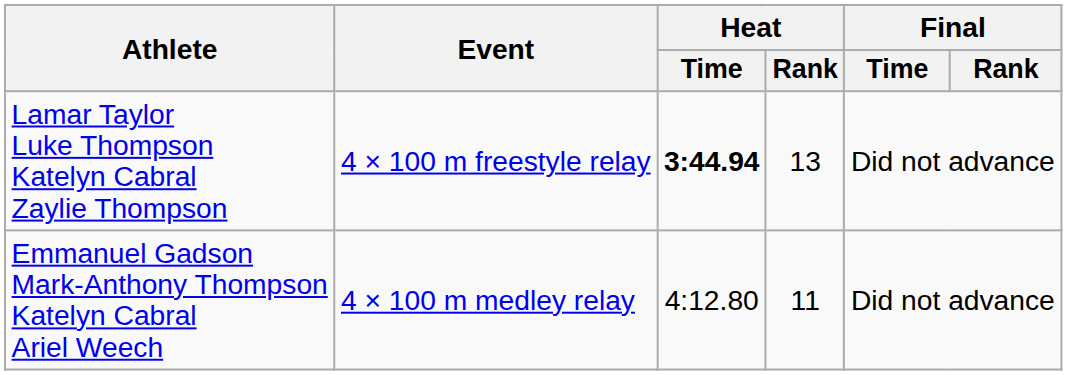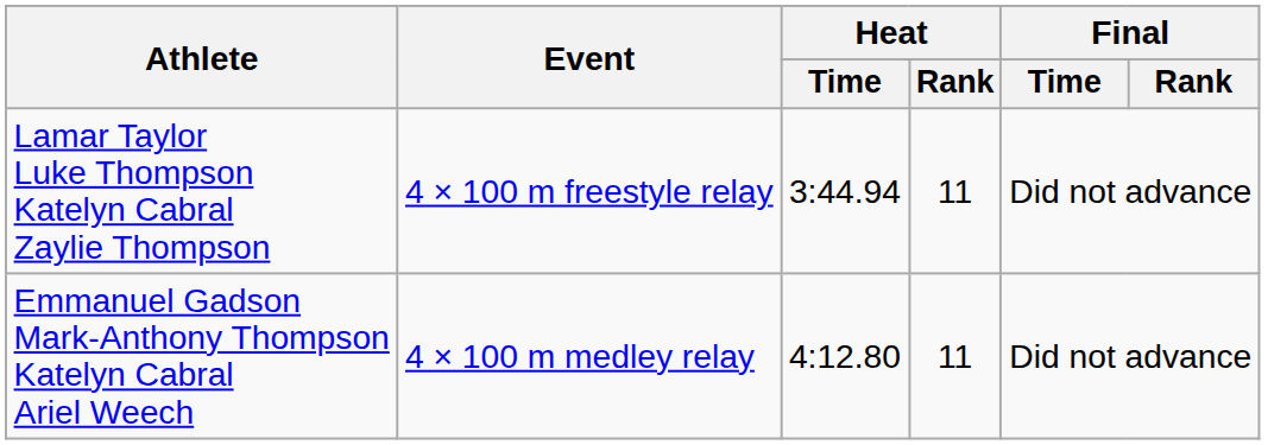Lamar Taylor Luke Thompson Katelyn Cabral Zaylie Thompson | Heat / Time: bold -> normal
Lamar Taylor Luke Thompson Katelyn Cabral Zaylie Thompson | Heat / Rank: 13 -> 11
